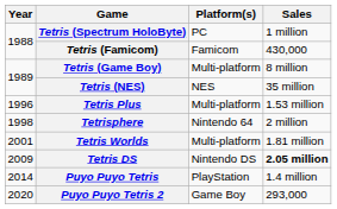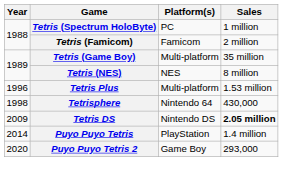Tetris (Famicom) | Sales: 430,000 -> 2 million
Tetris (Game Boy) | Sales: 8 million -> 35 million
Tetris (NES) | Sales: 35 million -> 8 million
Tetrisphere | Sales: 2 million -> 430,000
- row: 2001 | Tetris Worlds | Multi-platform | 1.81 million
